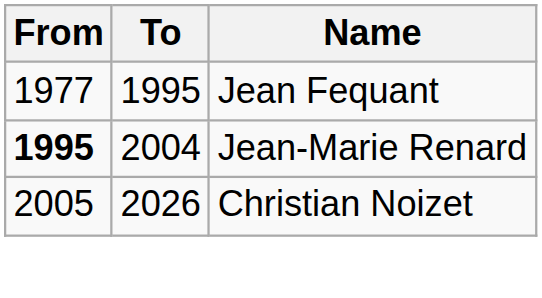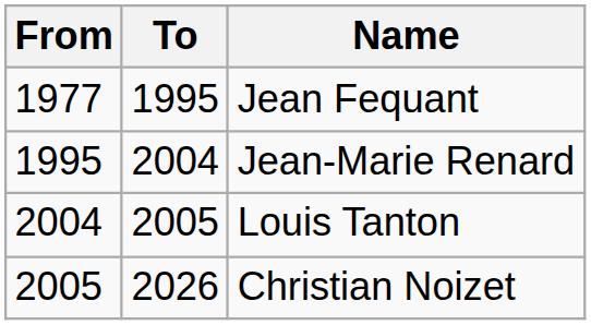Jean-Marie Renard | From: bold -> normal
+ row: 2004 | 2005 | Louis Tanton
